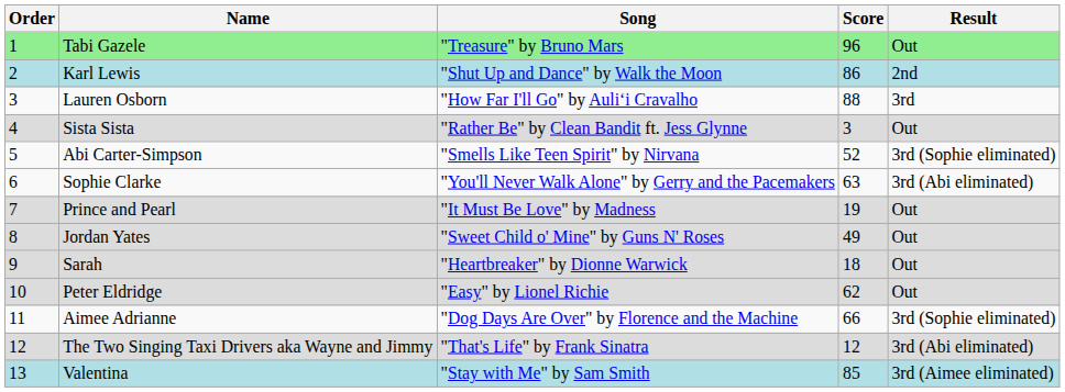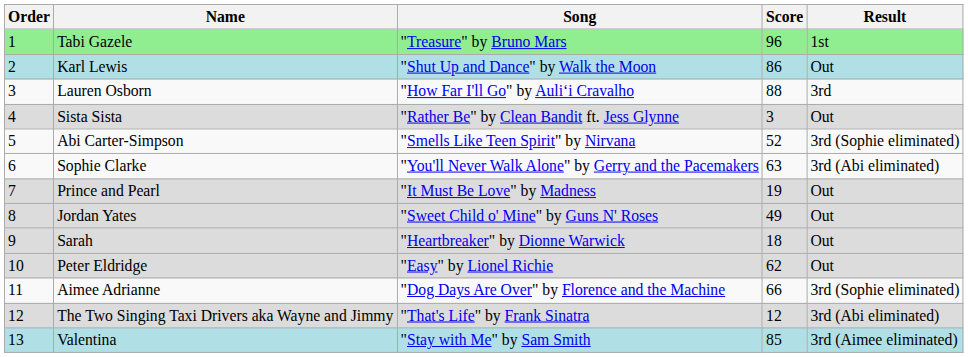Tabi Gazele | Result: Out -> 1st
Karl Lewis | Result: 2nd -> Out
